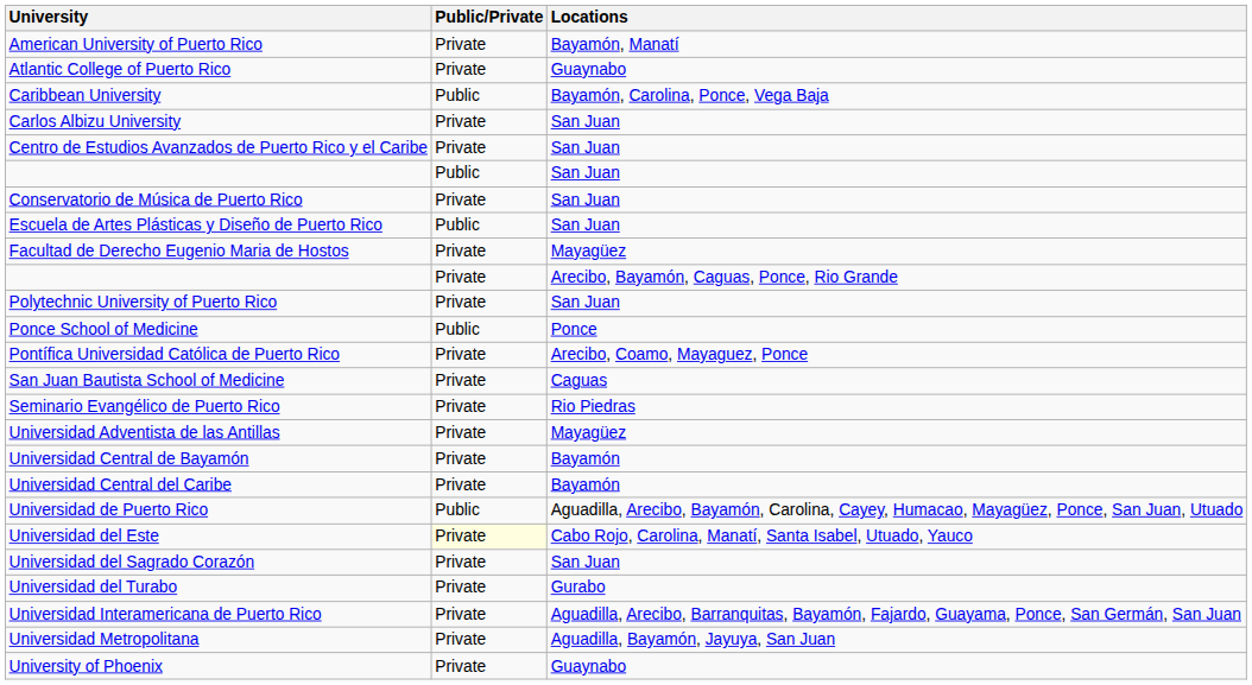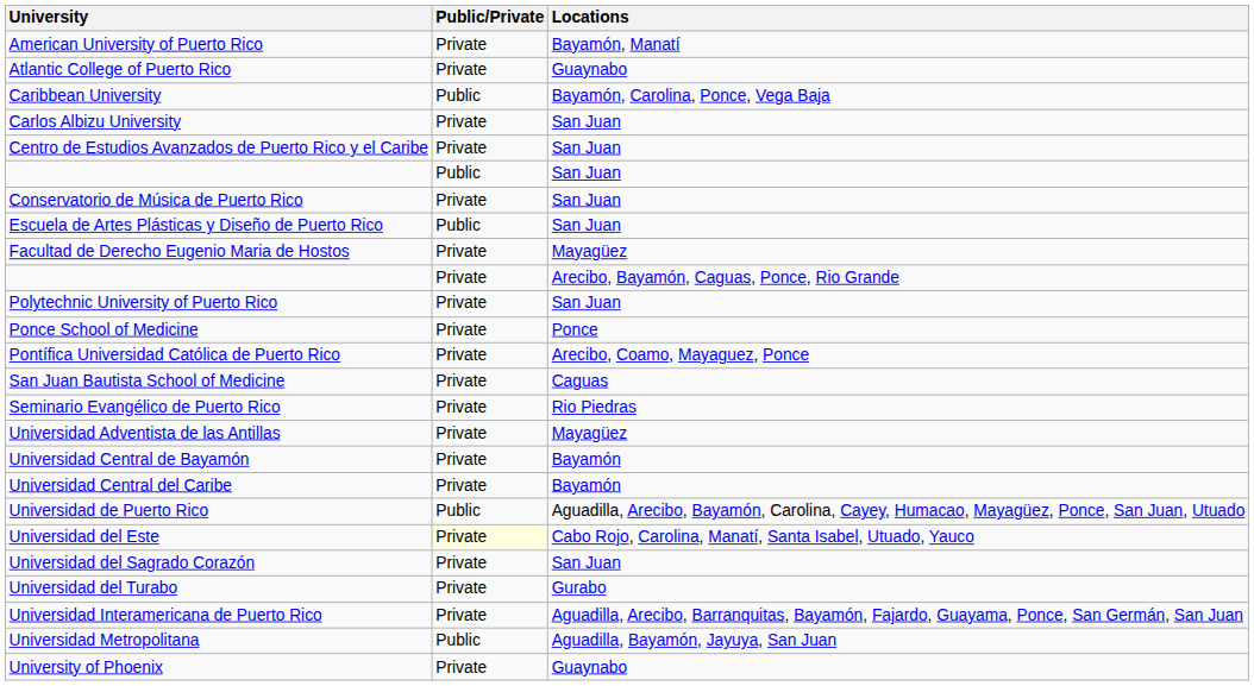Ponce School of Medicine | Public/Private: Public -> Private
Universidad Metropolitana | Public/Private: Private -> Public
